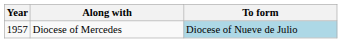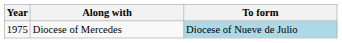Diocese of Mercedes | Year: 1957 -> 1975
